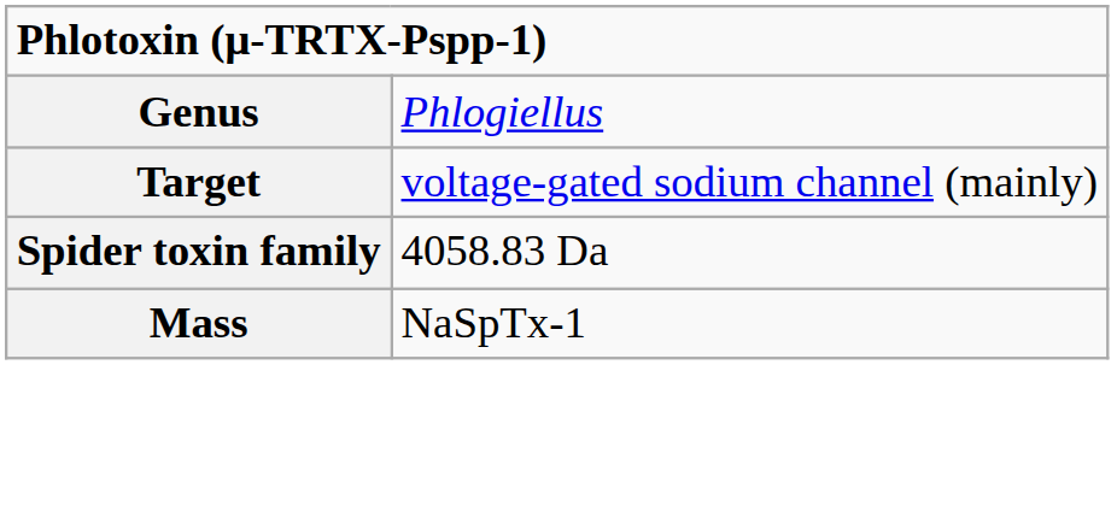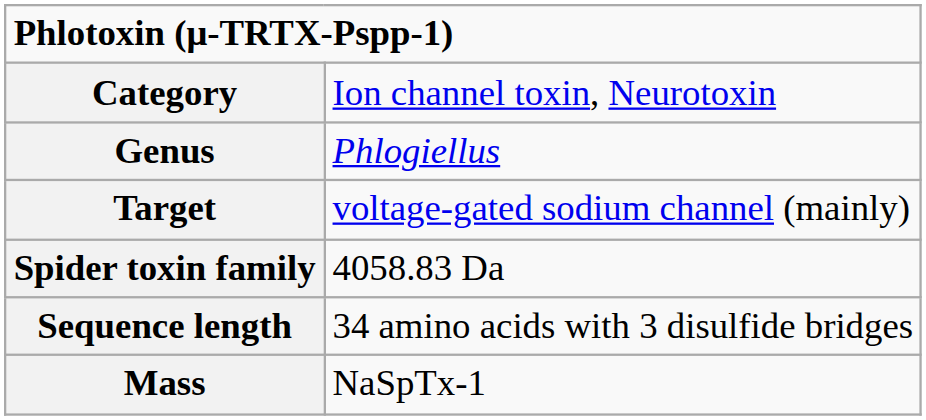+ row: Category | Ion channel toxin, Neurotoxin
+ row: Sequence length | 34 amino acids with 3 disulfide bridges
